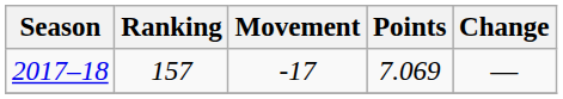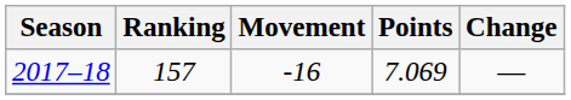2017–18 | Movement: -17 -> -16
